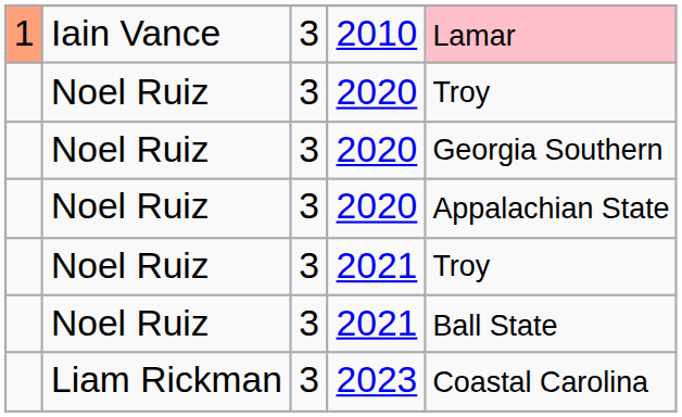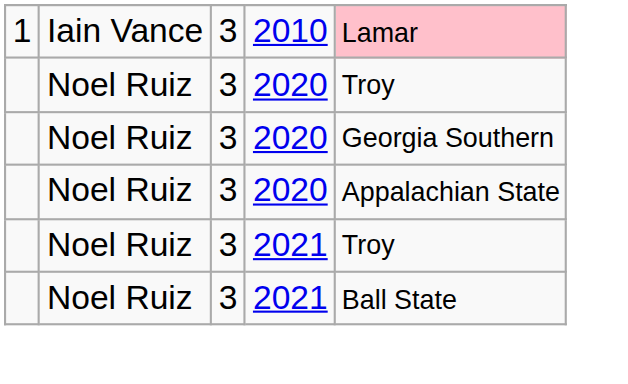2010 | column 1: lightsalmon background -> no background
- row: Liam Rickman | 3 | 2023 | Coastal Carolina
